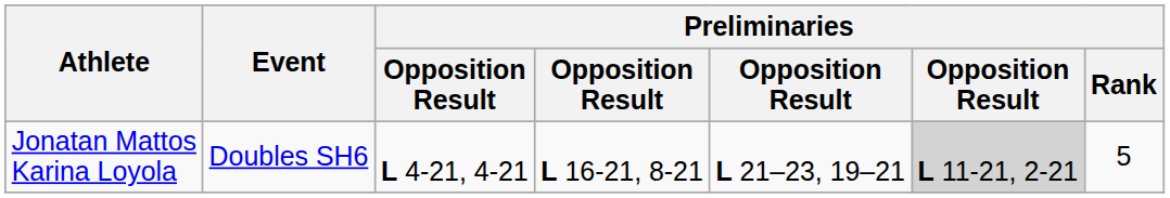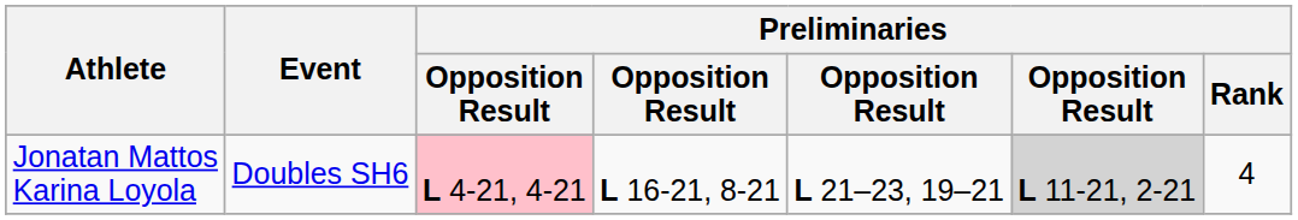Jonatan Mattos Karina Loyola | column 3: no background -> pink background
Jonatan Mattos Karina Loyola | Preliminaries / Rank: 5 -> 4
